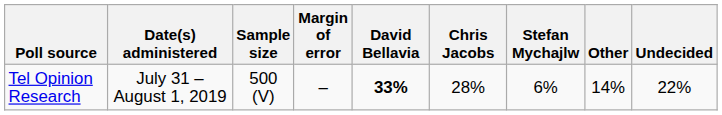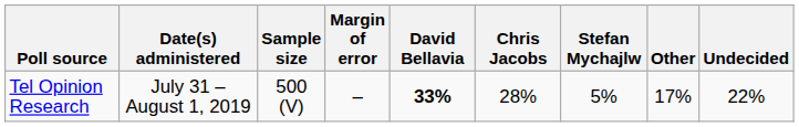Tel Opinion Research | Stefan Mychajlw: 6% -> 5%
Tel Opinion Research | Other: 14% -> 17%
